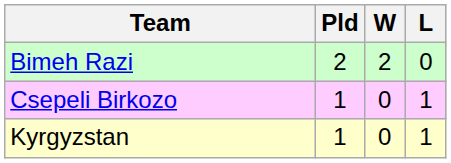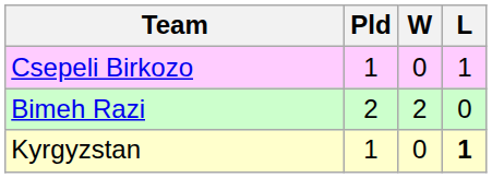rows swapped: Bimeh Razi <-> Csepeli Birkozo
Kyrgyzstan | L: normal -> bold
